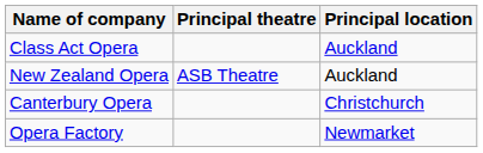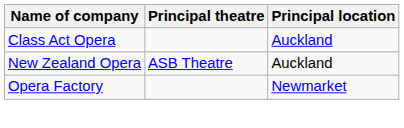- row: Canterbury Opera | Christchurch
